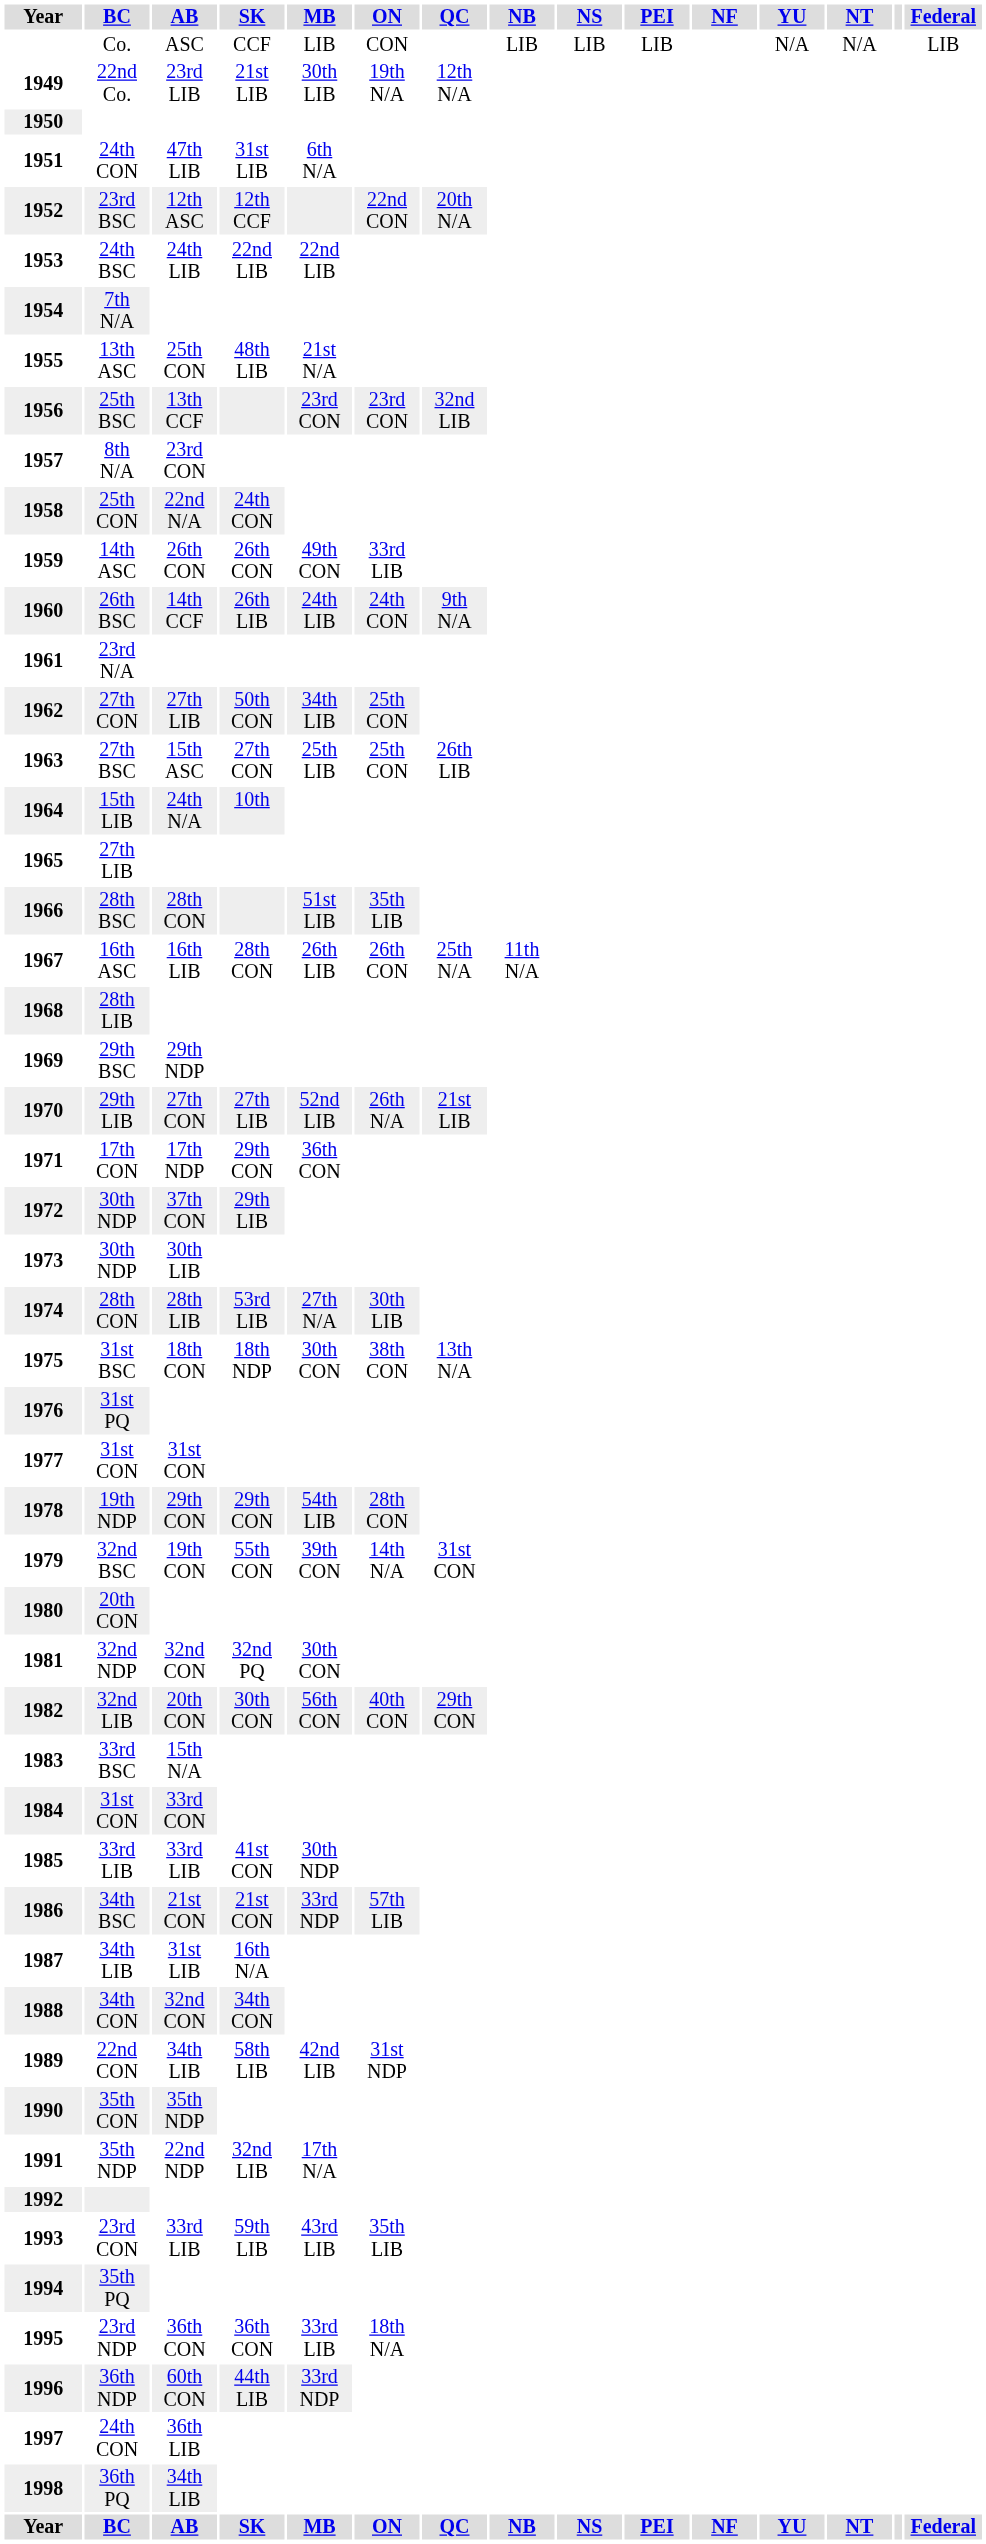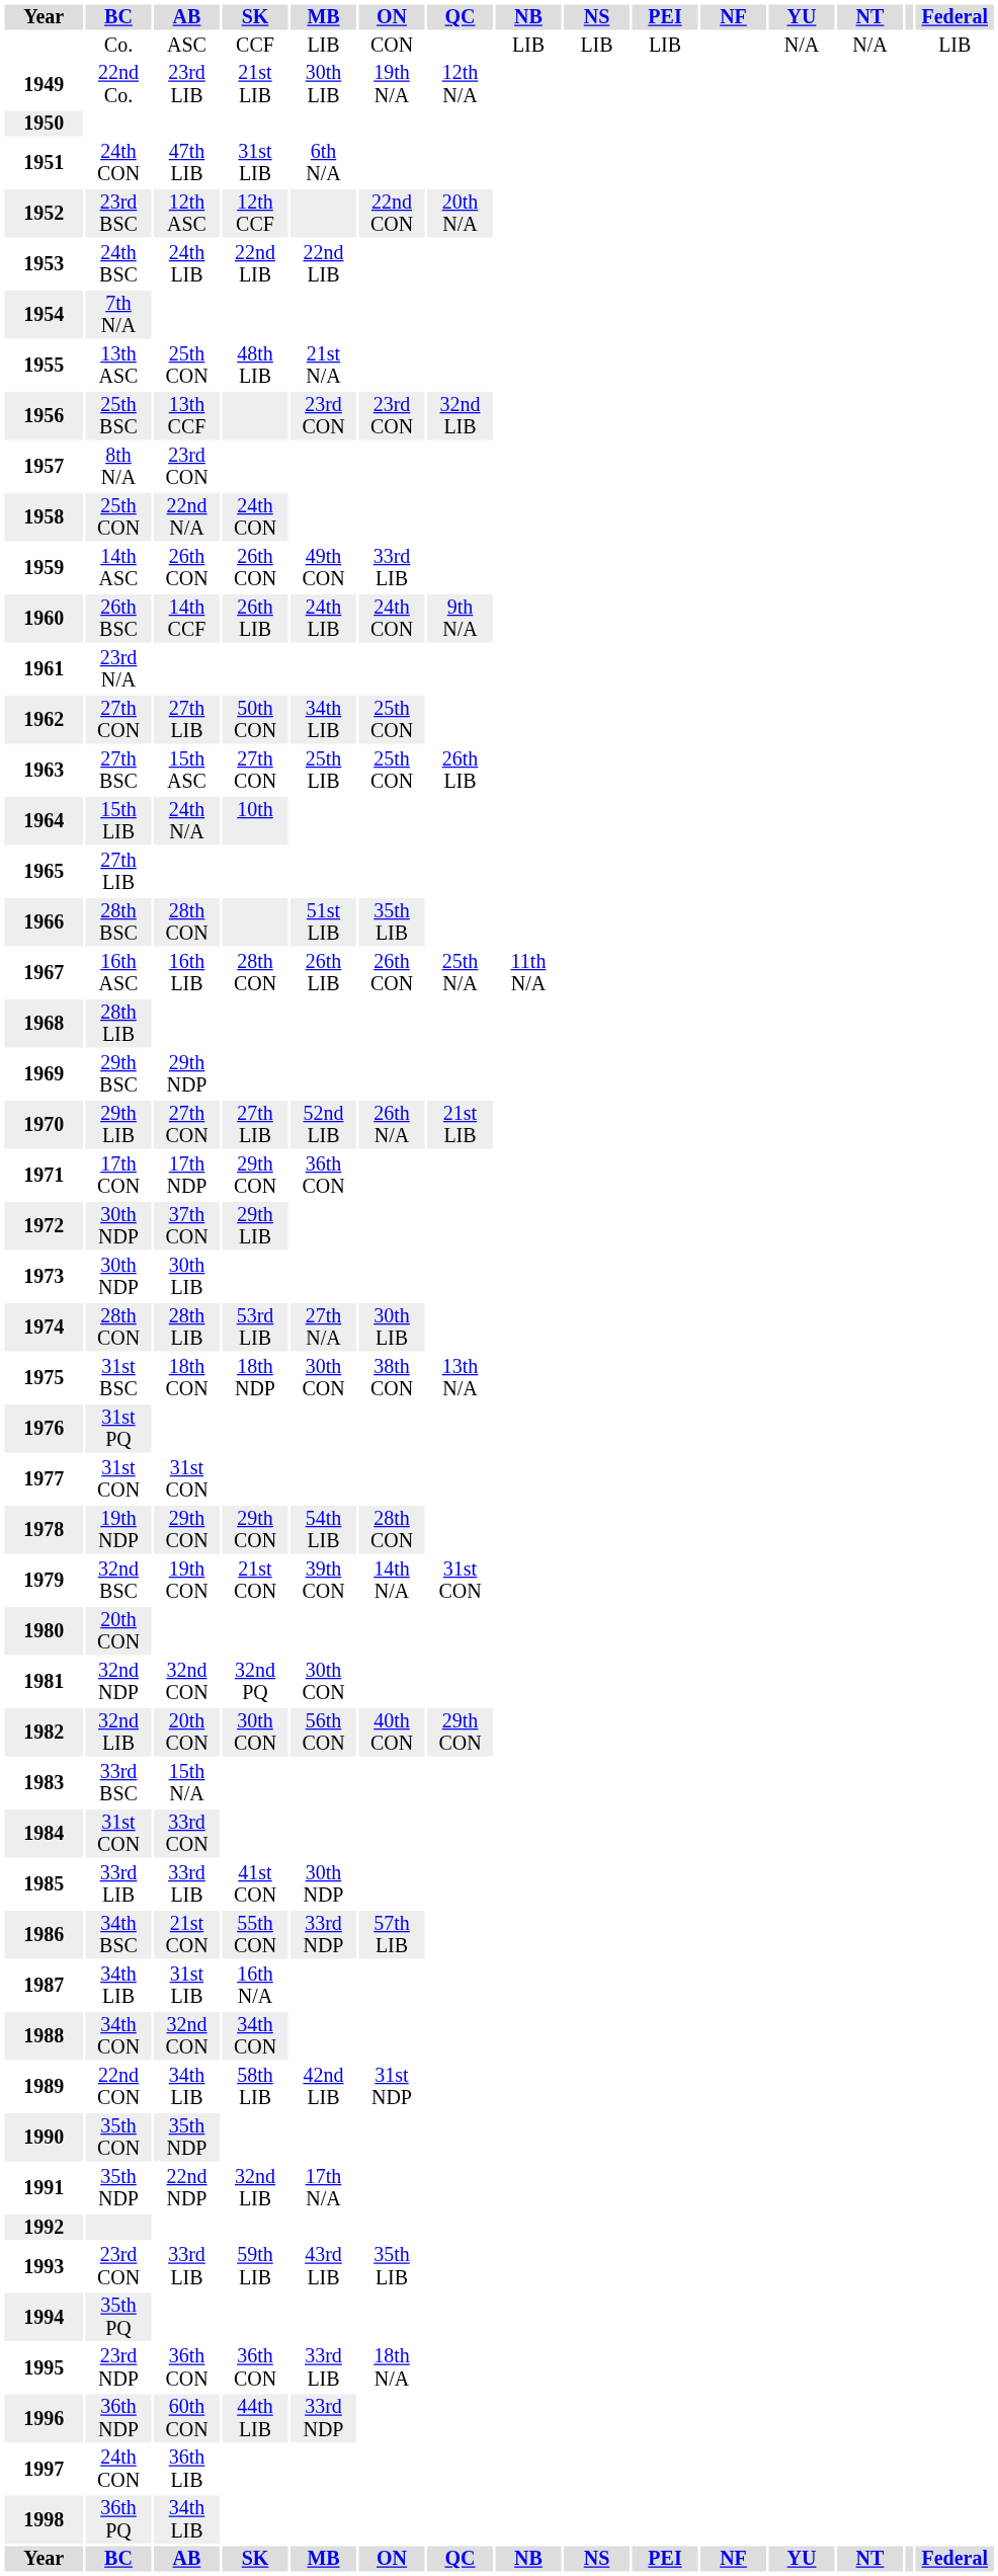1979 | SK: 55th CON -> 21st CON
1986 | SK: 21st CON -> 55th CON
